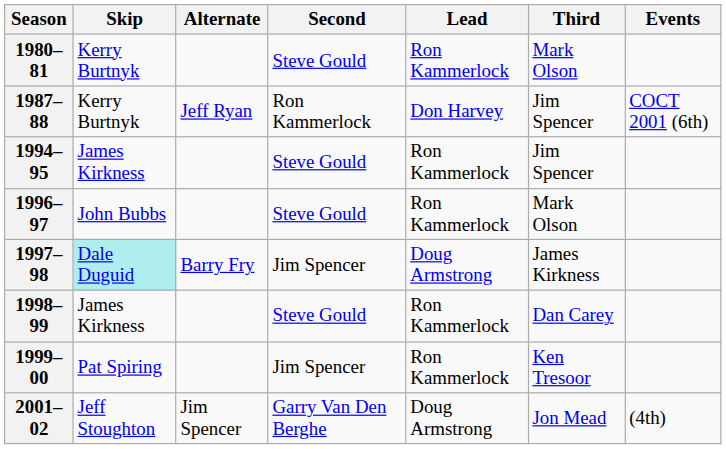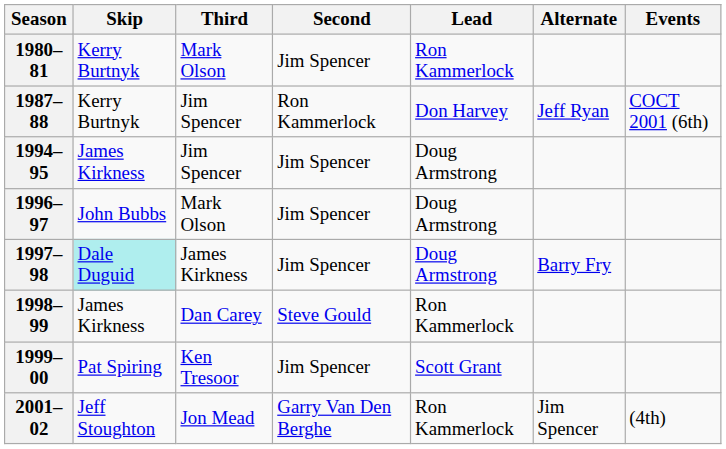columns swapped: Third <-> Alternate
1980–81 | Second: Steve Gould -> Jim Spencer
1994–95 | Second: Steve Gould -> Jim Spencer
1994–95 | Lead: Ron Kammerlock -> Doug Armstrong
1996–97 | Second: Steve Gould -> Jim Spencer
1996–97 | Lead: Ron Kammerlock -> Doug Armstrong
1999–00 | Lead: Ron Kammerlock -> Scott Grant
2001–02 | Lead: Doug Armstrong -> Ron Kammerlock
